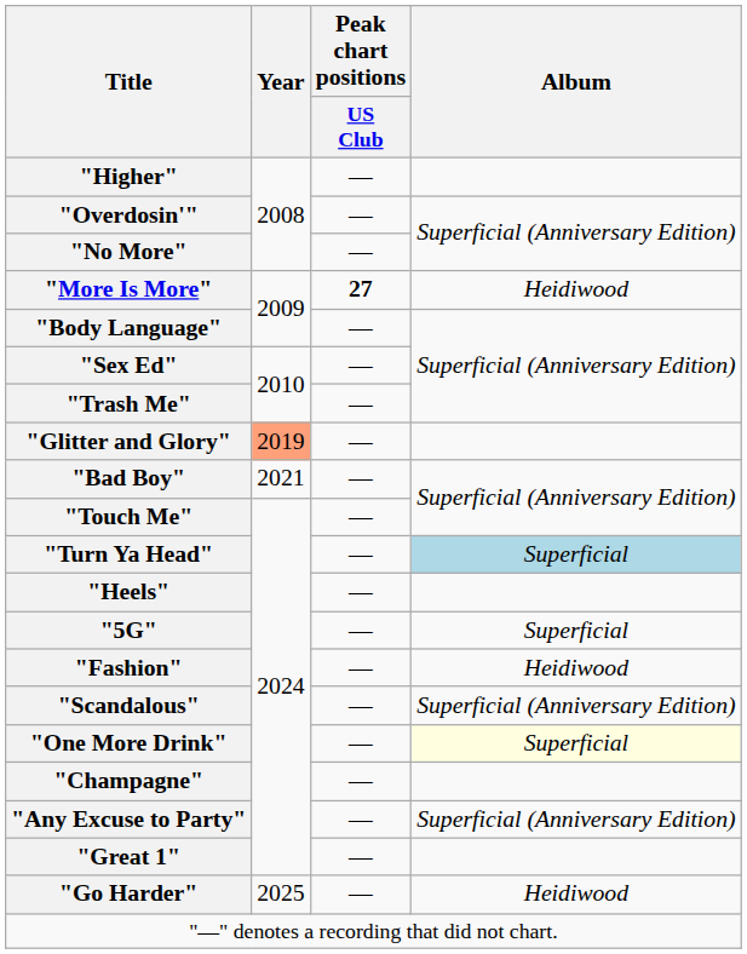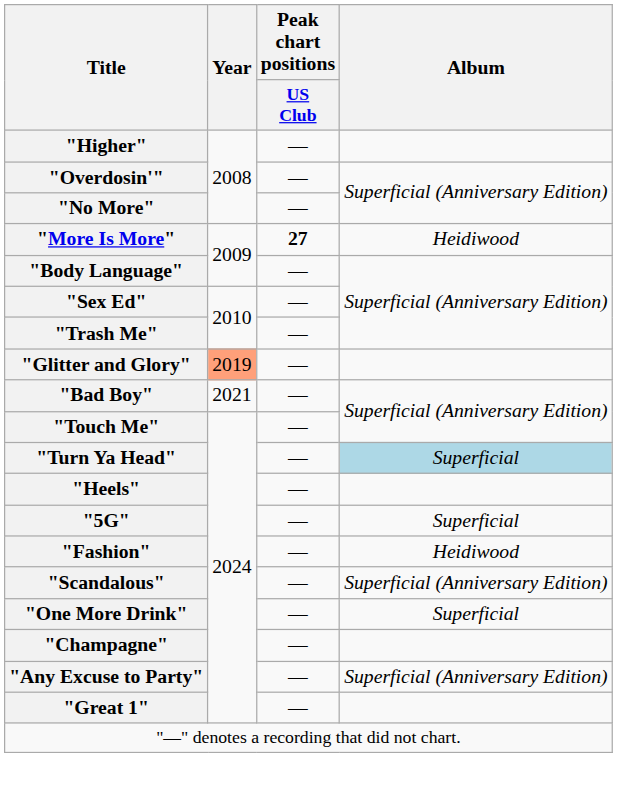"One More Drink" | Album: lightyellow background -> no background
- row: "Go Harder" | 2025 | — | Heidiwood
